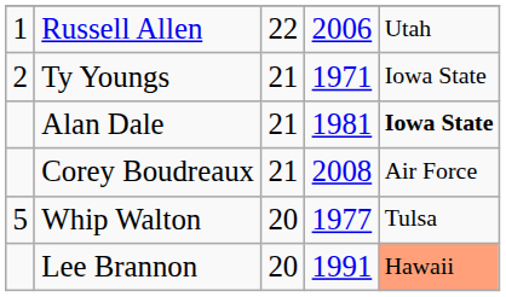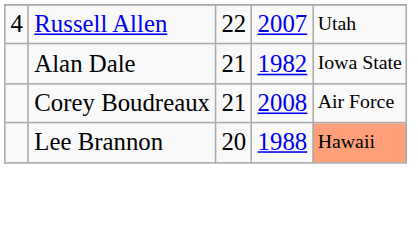Russell Allen | column 1: 1 -> 4
Russell Allen | column 4: 2006 -> 2007
- row: 2 | Ty Youngs | 21 | 1971 | Iowa State
Alan Dale | column 4: 1981 -> 1982
Alan Dale | column 5: bold -> normal
- row: 5 | Whip Walton | 20 | 1977 | Tulsa
Lee Brannon | column 4: 1991 -> 1988
